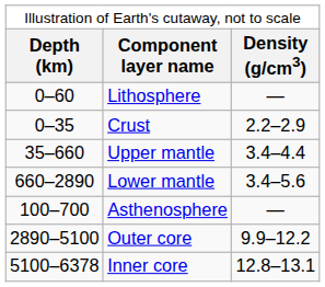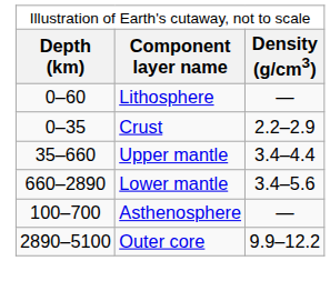- row: 5100–6378 | Inner core | 12.8–13.1
